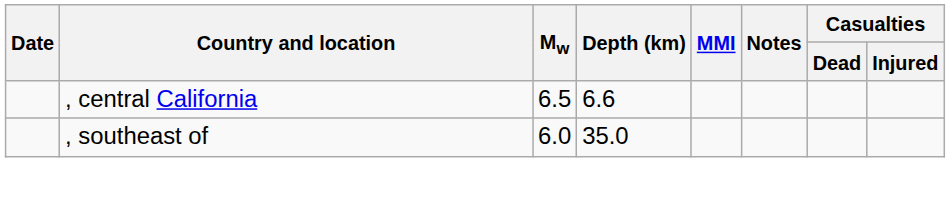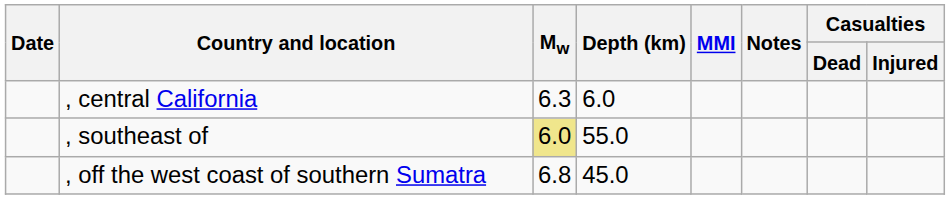, central California | Mw: 6.5 -> 6.3
, central California | Depth (km): 6.6 -> 6.0
, southeast of | Mw: no background -> khaki background
, southeast of | Depth (km): 35.0 -> 55.0
+ row: , off the west coast of southern Sumatra | 6.8 | 45.0
